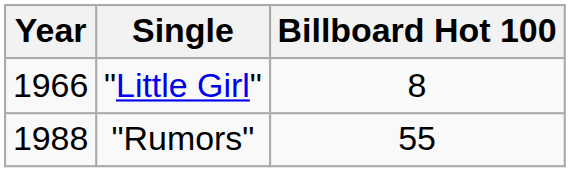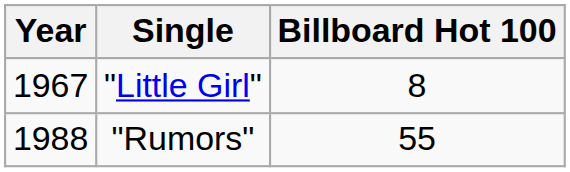"Little Girl" | Year: 1966 -> 1967
